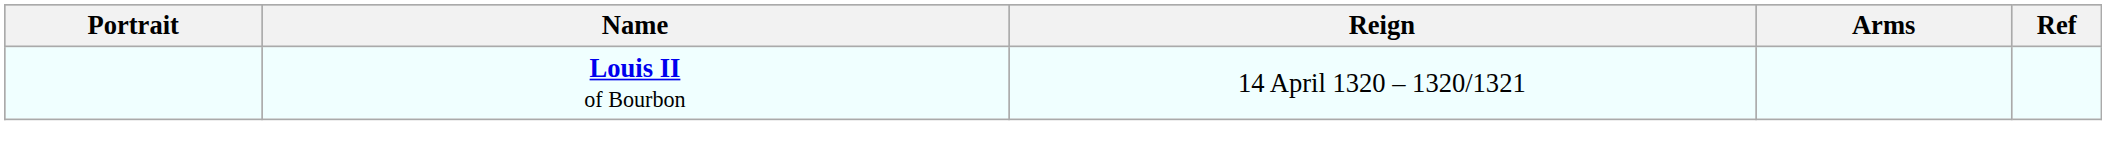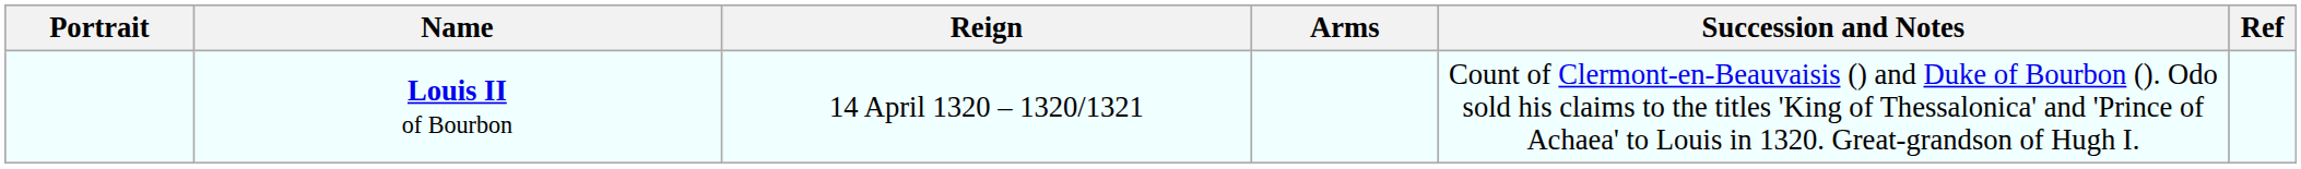+ column: Succession and Notes | Count of Clermont-en-Beauvaisis () and Duke of Bourbon (). Odo sold his claims to the titles 'King of Thessalonica' and 'Prince of Achaea' to Louis in 1320. Great-grandson of Hugh I.
